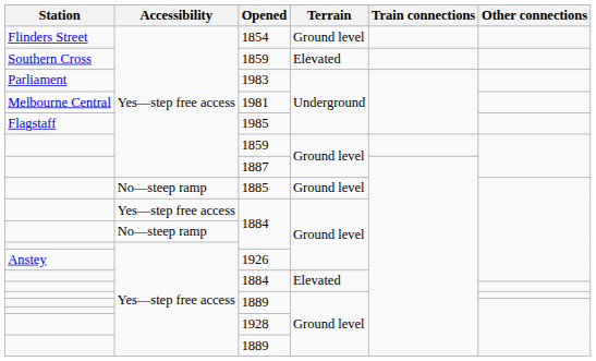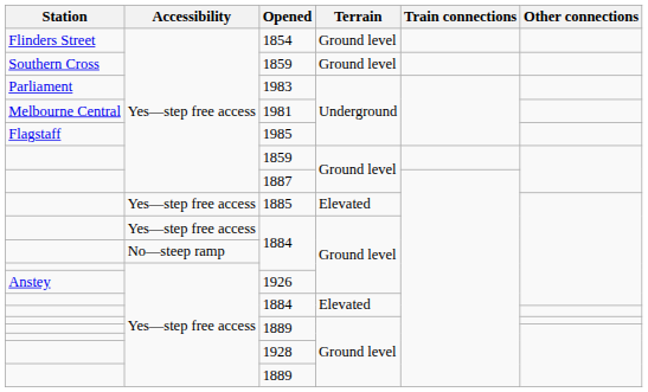Southern Cross / 1859 | Terrain: Elevated -> Ground level
1885 | Accessibility: No—steep ramp -> Yes—step free access
1885 | Terrain: Ground level -> Elevated
